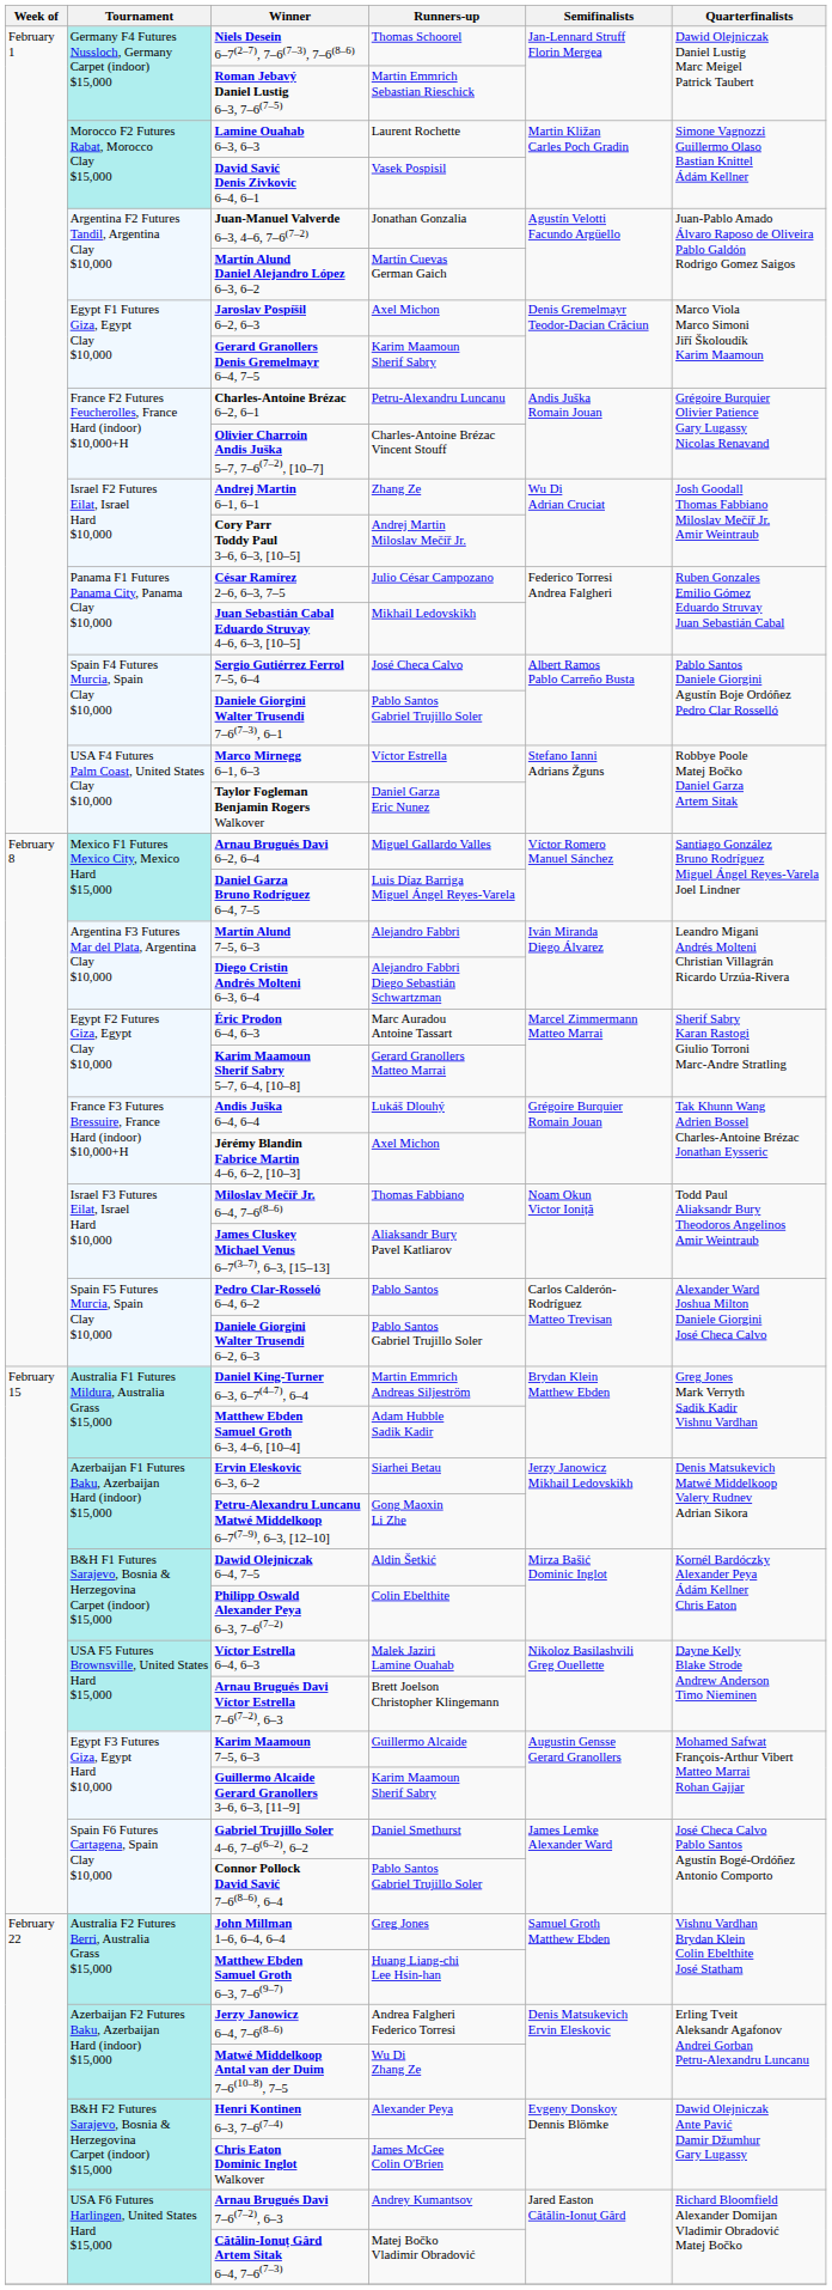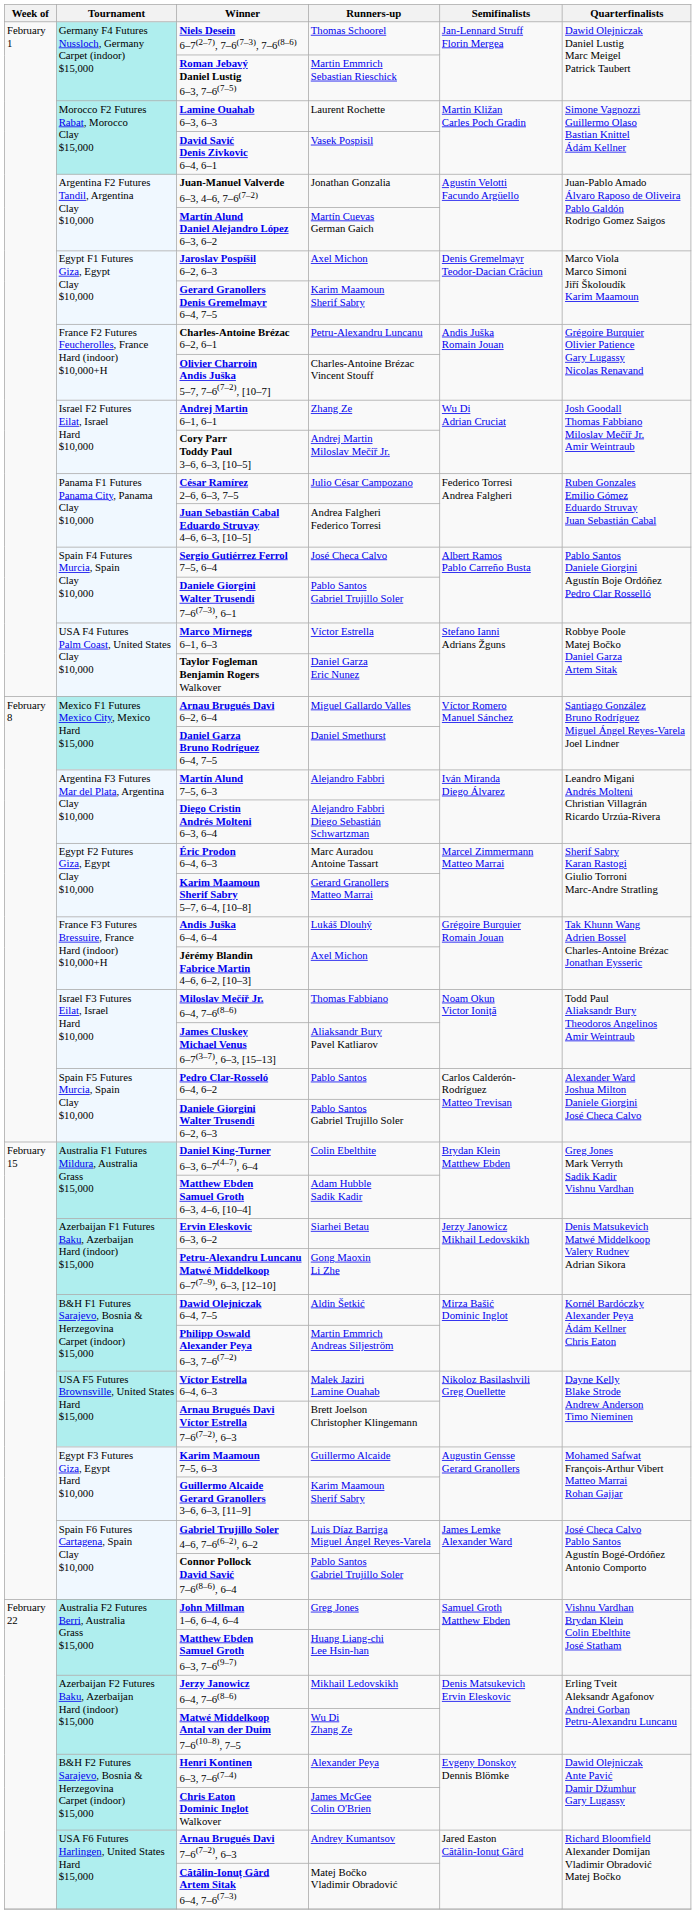Juan Sebastián Cabal Eduardo Struvay 4–6, 6–3, [10–5] | Runners-up: Mikhail Ledovskikh -> Andrea Falgheri Federico Torresi
Daniel Garza Bruno Rodríguez 6–4, 7–5 | Runners-up: Luis Díaz Barriga Miguel Ángel Reyes-Varela -> Daniel Smethurst
Daniel King-Turner 6–3, 6–7(4–7), 6–4 | Runners-up: Martin Emmrich Andreas Siljeström -> Colin Ebelthite
Philipp Oswald Alexander Peya 6–3, 7–6(7–2) | Runners-up: Colin Ebelthite -> Martin Emmrich Andreas Siljeström
Gabriel Trujillo Soler 4–6, 7–6(6–2), 6–2 | Runners-up: Daniel Smethurst -> Luis Díaz Barriga Miguel Ángel Reyes-Varela
Jerzy Janowicz 6–4, 7–6(8–6) | Runners-up: Andrea Falgheri Federico Torresi -> Mikhail Ledovskikh
